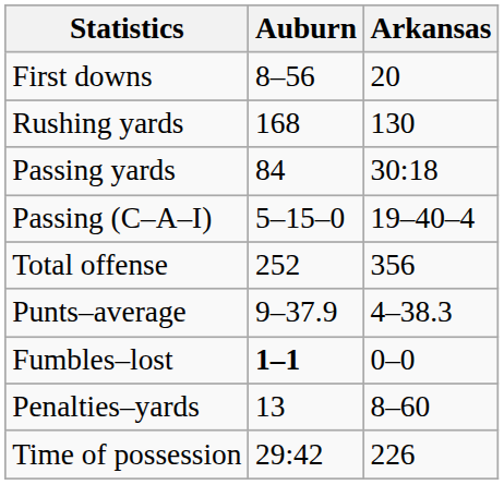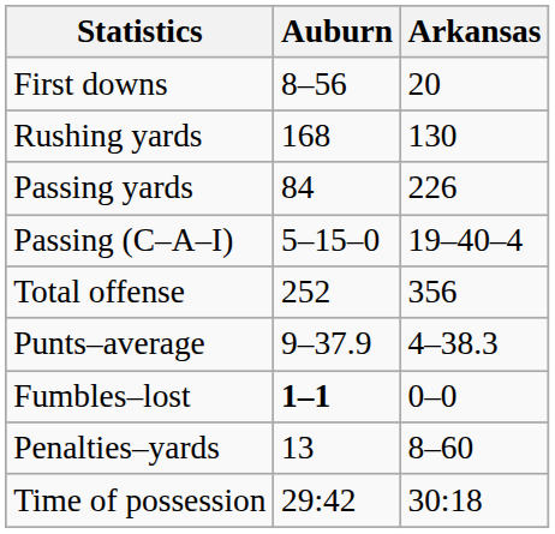Passing yards | Arkansas: 30:18 -> 226
Time of possession | Arkansas: 226 -> 30:18
